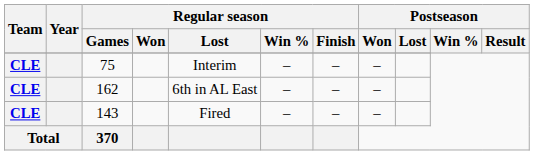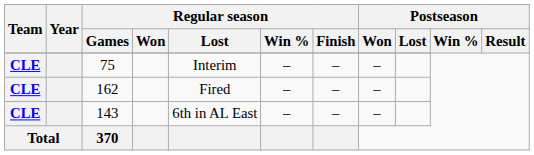162 | Regular season / Lost: 6th in AL East -> Fired
143 | Regular season / Lost: Fired -> 6th in AL East
